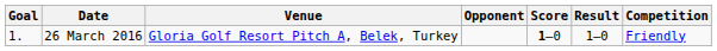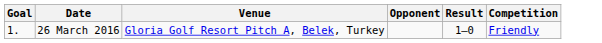- column: Score | 1–0
